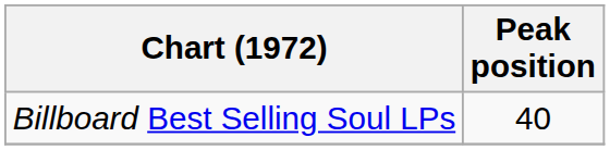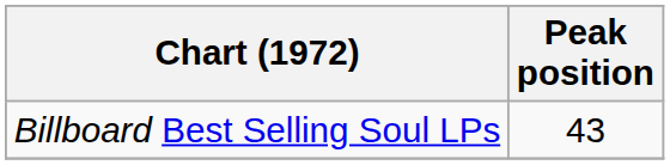Billboard Best Selling Soul LPs | Peak position: 40 -> 43
